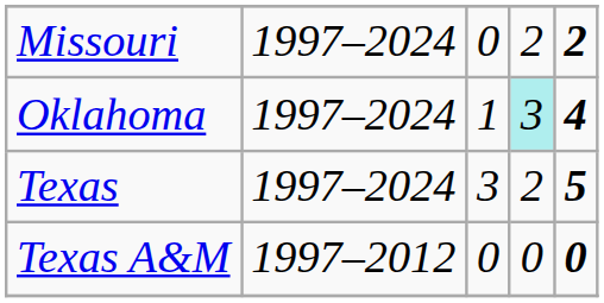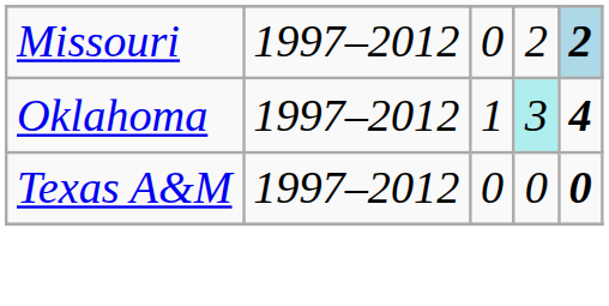Missouri | column 2: 1997–2024 -> 1997–2012
Missouri | column 5: no background -> lightblue background
Oklahoma | column 2: 1997–2024 -> 1997–2012
- row: Texas | 1997–2024 | 3 | 2 | 5
